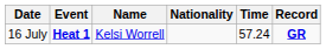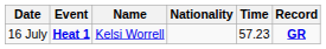16 July | Time: 57.24 -> 57.23
